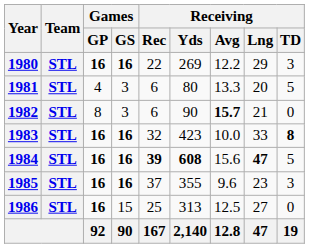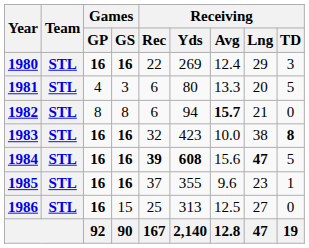1980 | Receiving / Avg: 12.2 -> 12.4
1982 | Games / GS: 3 -> 8
1982 | Receiving / Yds: 90 -> 94
1983 | Receiving / Lng: 33 -> 38
1985 | Receiving / TD: 3 -> 1
